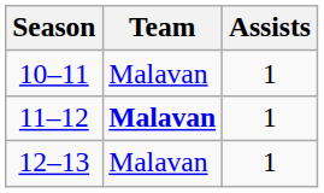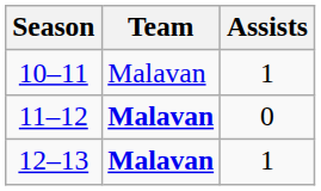11–12 | Assists: 1 -> 0
12–13 | Team: normal -> bold
